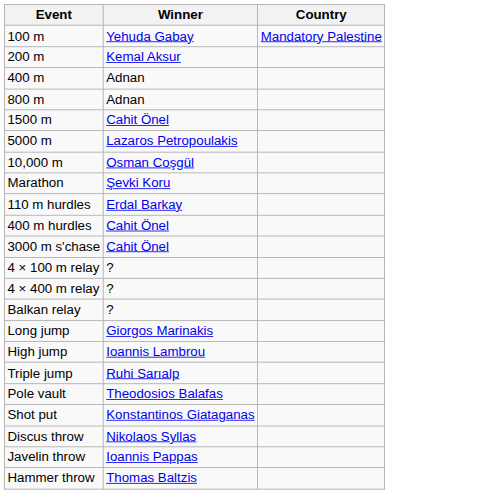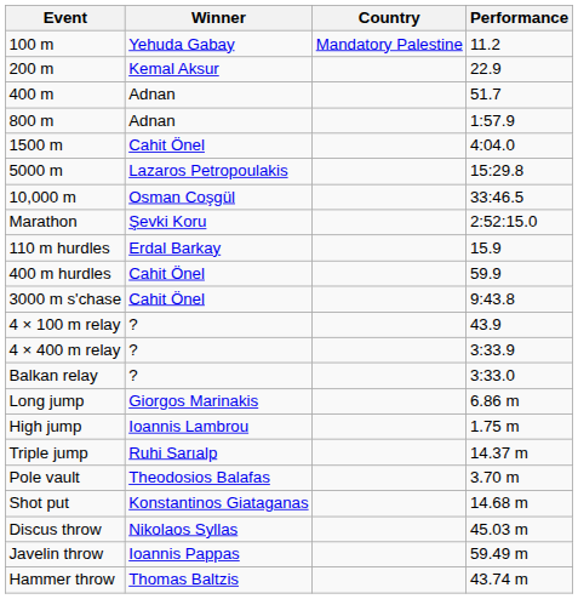+ column: Performance | 11.2 | 22.9 | 51.7 | 1:57.9 | 4:04.0 | 15:29.8 | 33:46.5 | 2:52:15.0 | 15.9 | 59.9 | 9:43.8 | 43.9 | 3:33.9 | 3:33.0 | 6.86 m | 1.75 m | 14.37 m | 3.70 m | 14.68 m | 45.03 m | 59.49 m | 43.74 m
